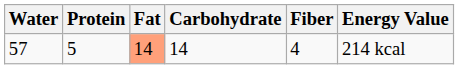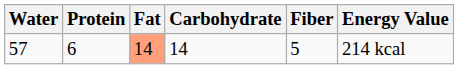57 | Protein: 5 -> 6
57 | Fiber: 4 -> 5
